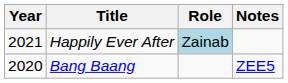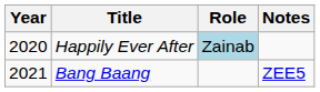Happily Ever After | Year: 2021 -> 2020
Bang Baang | Year: 2020 -> 2021
